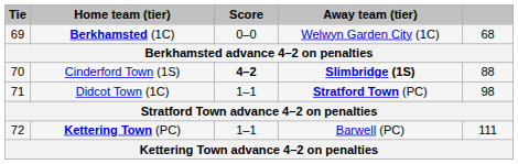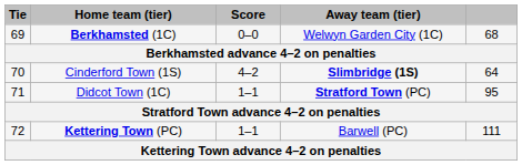Cinderford Town (1S) | Score: bold -> normal
Cinderford Town (1S) | column 5: 88 -> 64
Didcot Town (1C) | column 5: 98 -> 95
